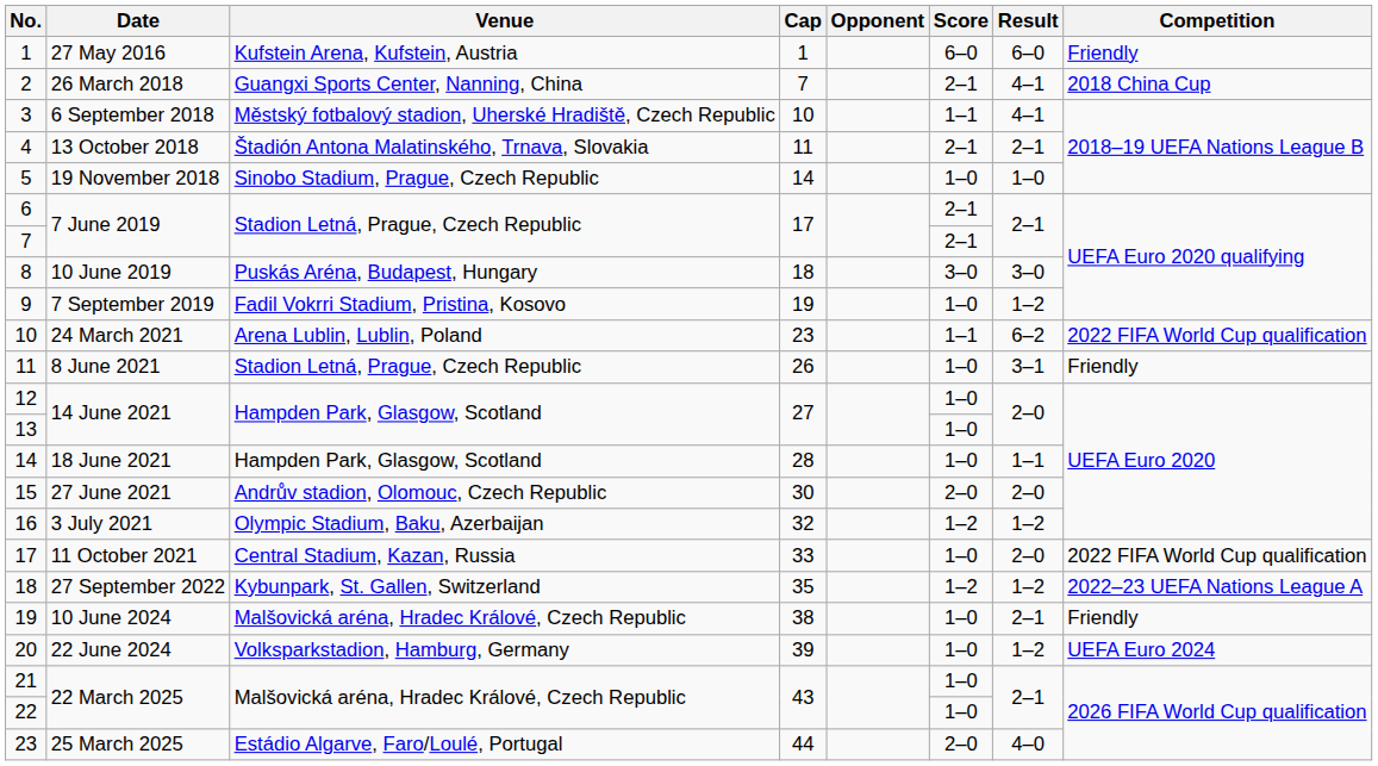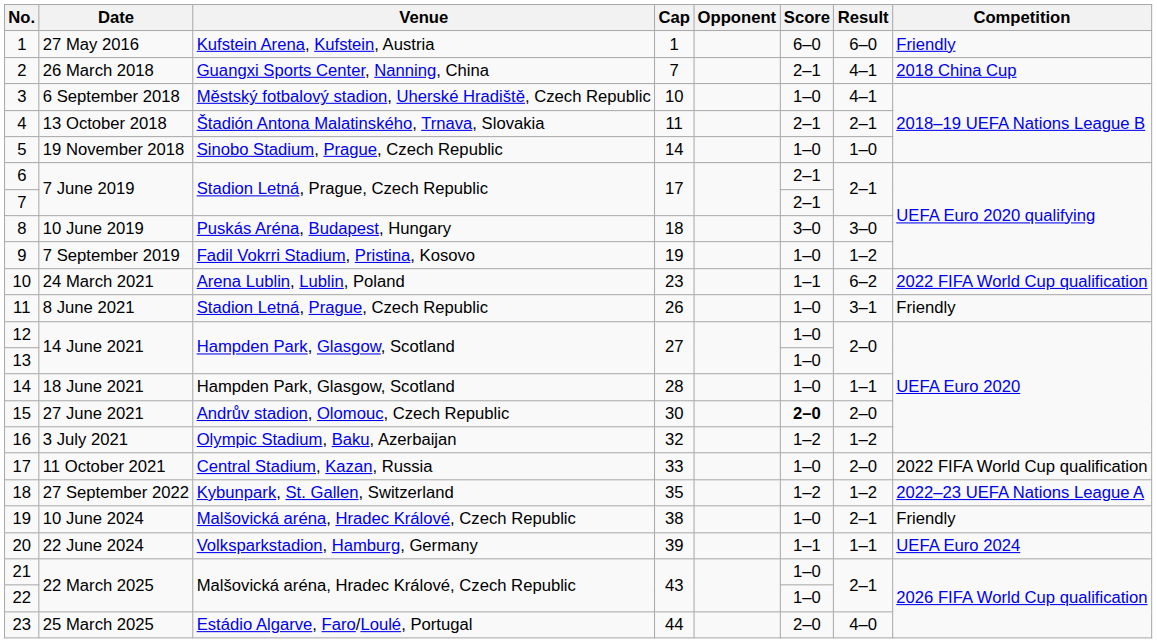3 | Score: 1–1 -> 1–0
15 | Score: normal -> bold
20 | Score: 1–0 -> 1–1
20 | Result: 1–2 -> 1–1
